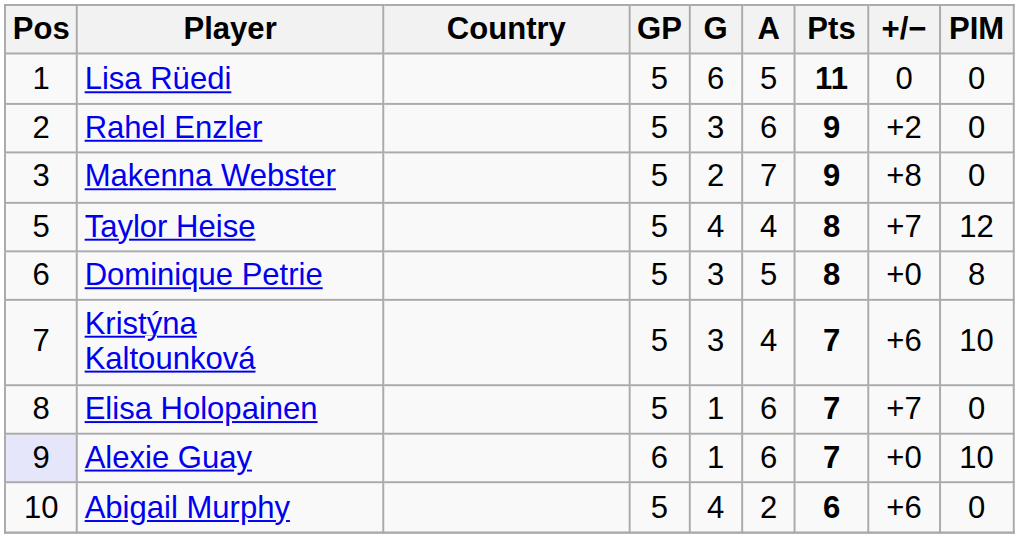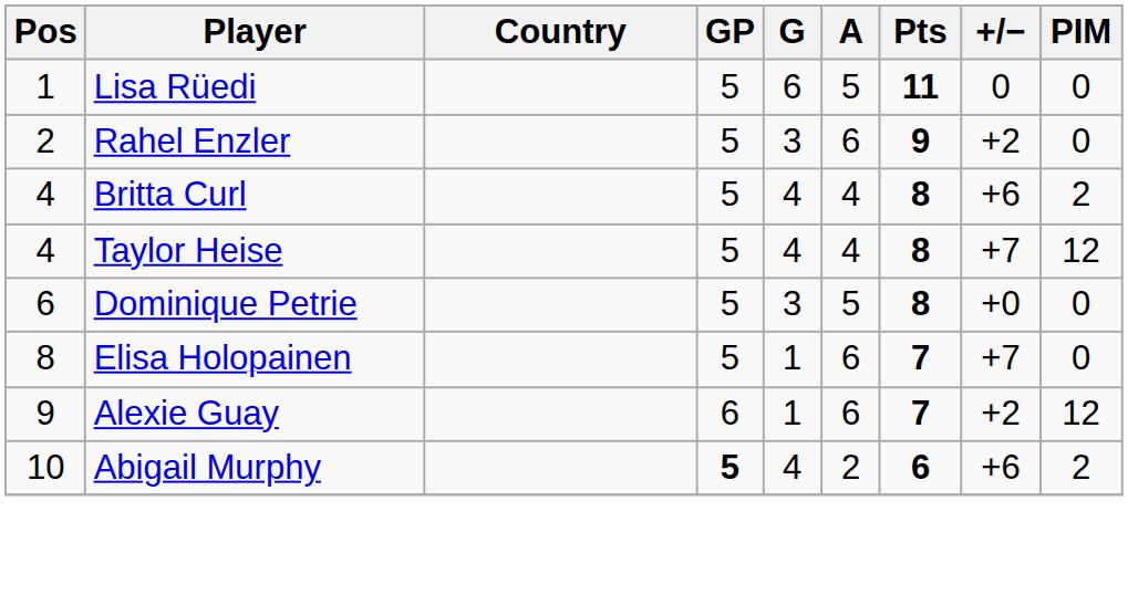- row: 3 | Makenna Webster | 5 | 2 | 7 | 9 | +8 | 0
+ row: 4 | Britta Curl | 5 | 4 | 4 | 8 | +6 | 2
Taylor Heise | Pos: 5 -> 4
Dominique Petrie | PIM: 8 -> 0
- row: 7 | Kristýna Kaltounková | 5 | 3 | 4 | 7 | +6 | 10
Alexie Guay | Pos: lavender background -> no background
Alexie Guay | +/−: +0 -> +2
Alexie Guay | PIM: 10 -> 12
Abigail Murphy | GP: normal -> bold
Abigail Murphy | PIM: 0 -> 2
